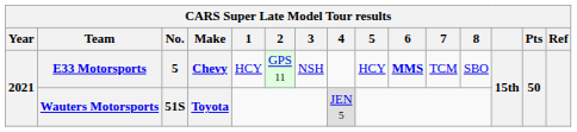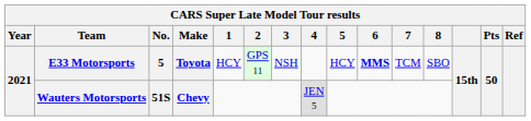E33 Motorsports | Make: Chevy -> Toyota
Wauters Motorsports | Make: Toyota -> Chevy
